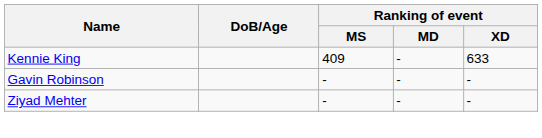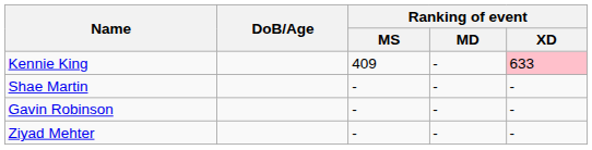Kennie King | Ranking of event / XD: no background -> pink background
+ row: Shae Martin | - | - | -
